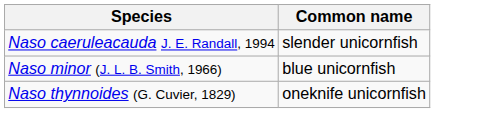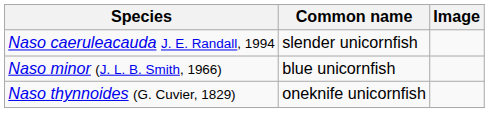+ column: Image
